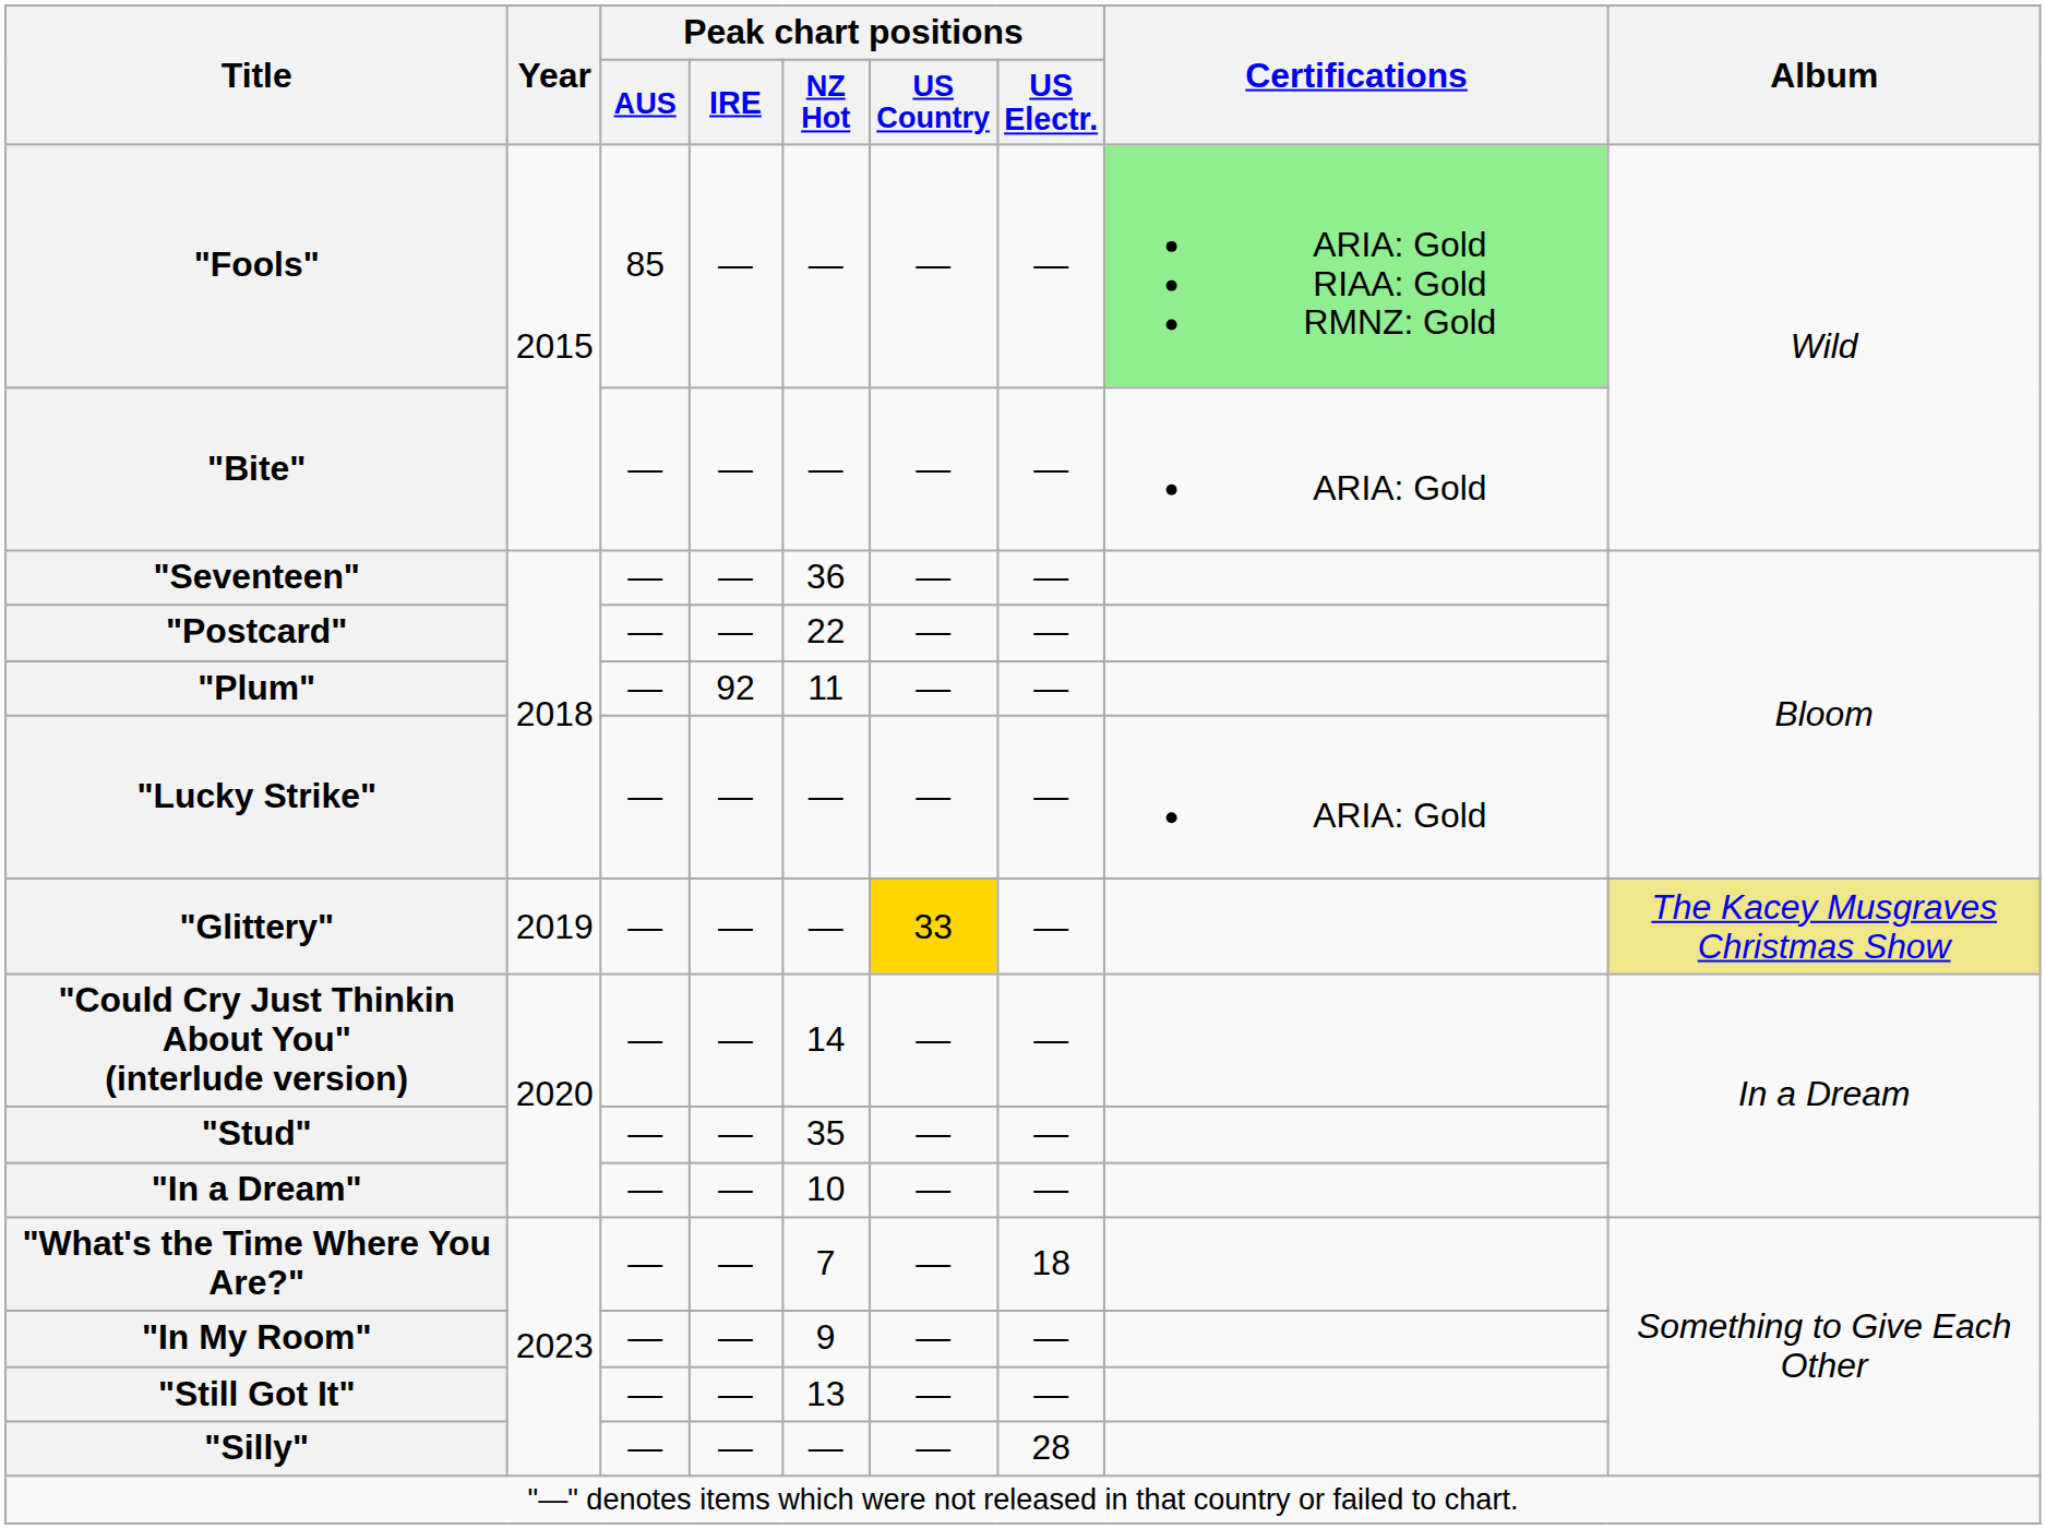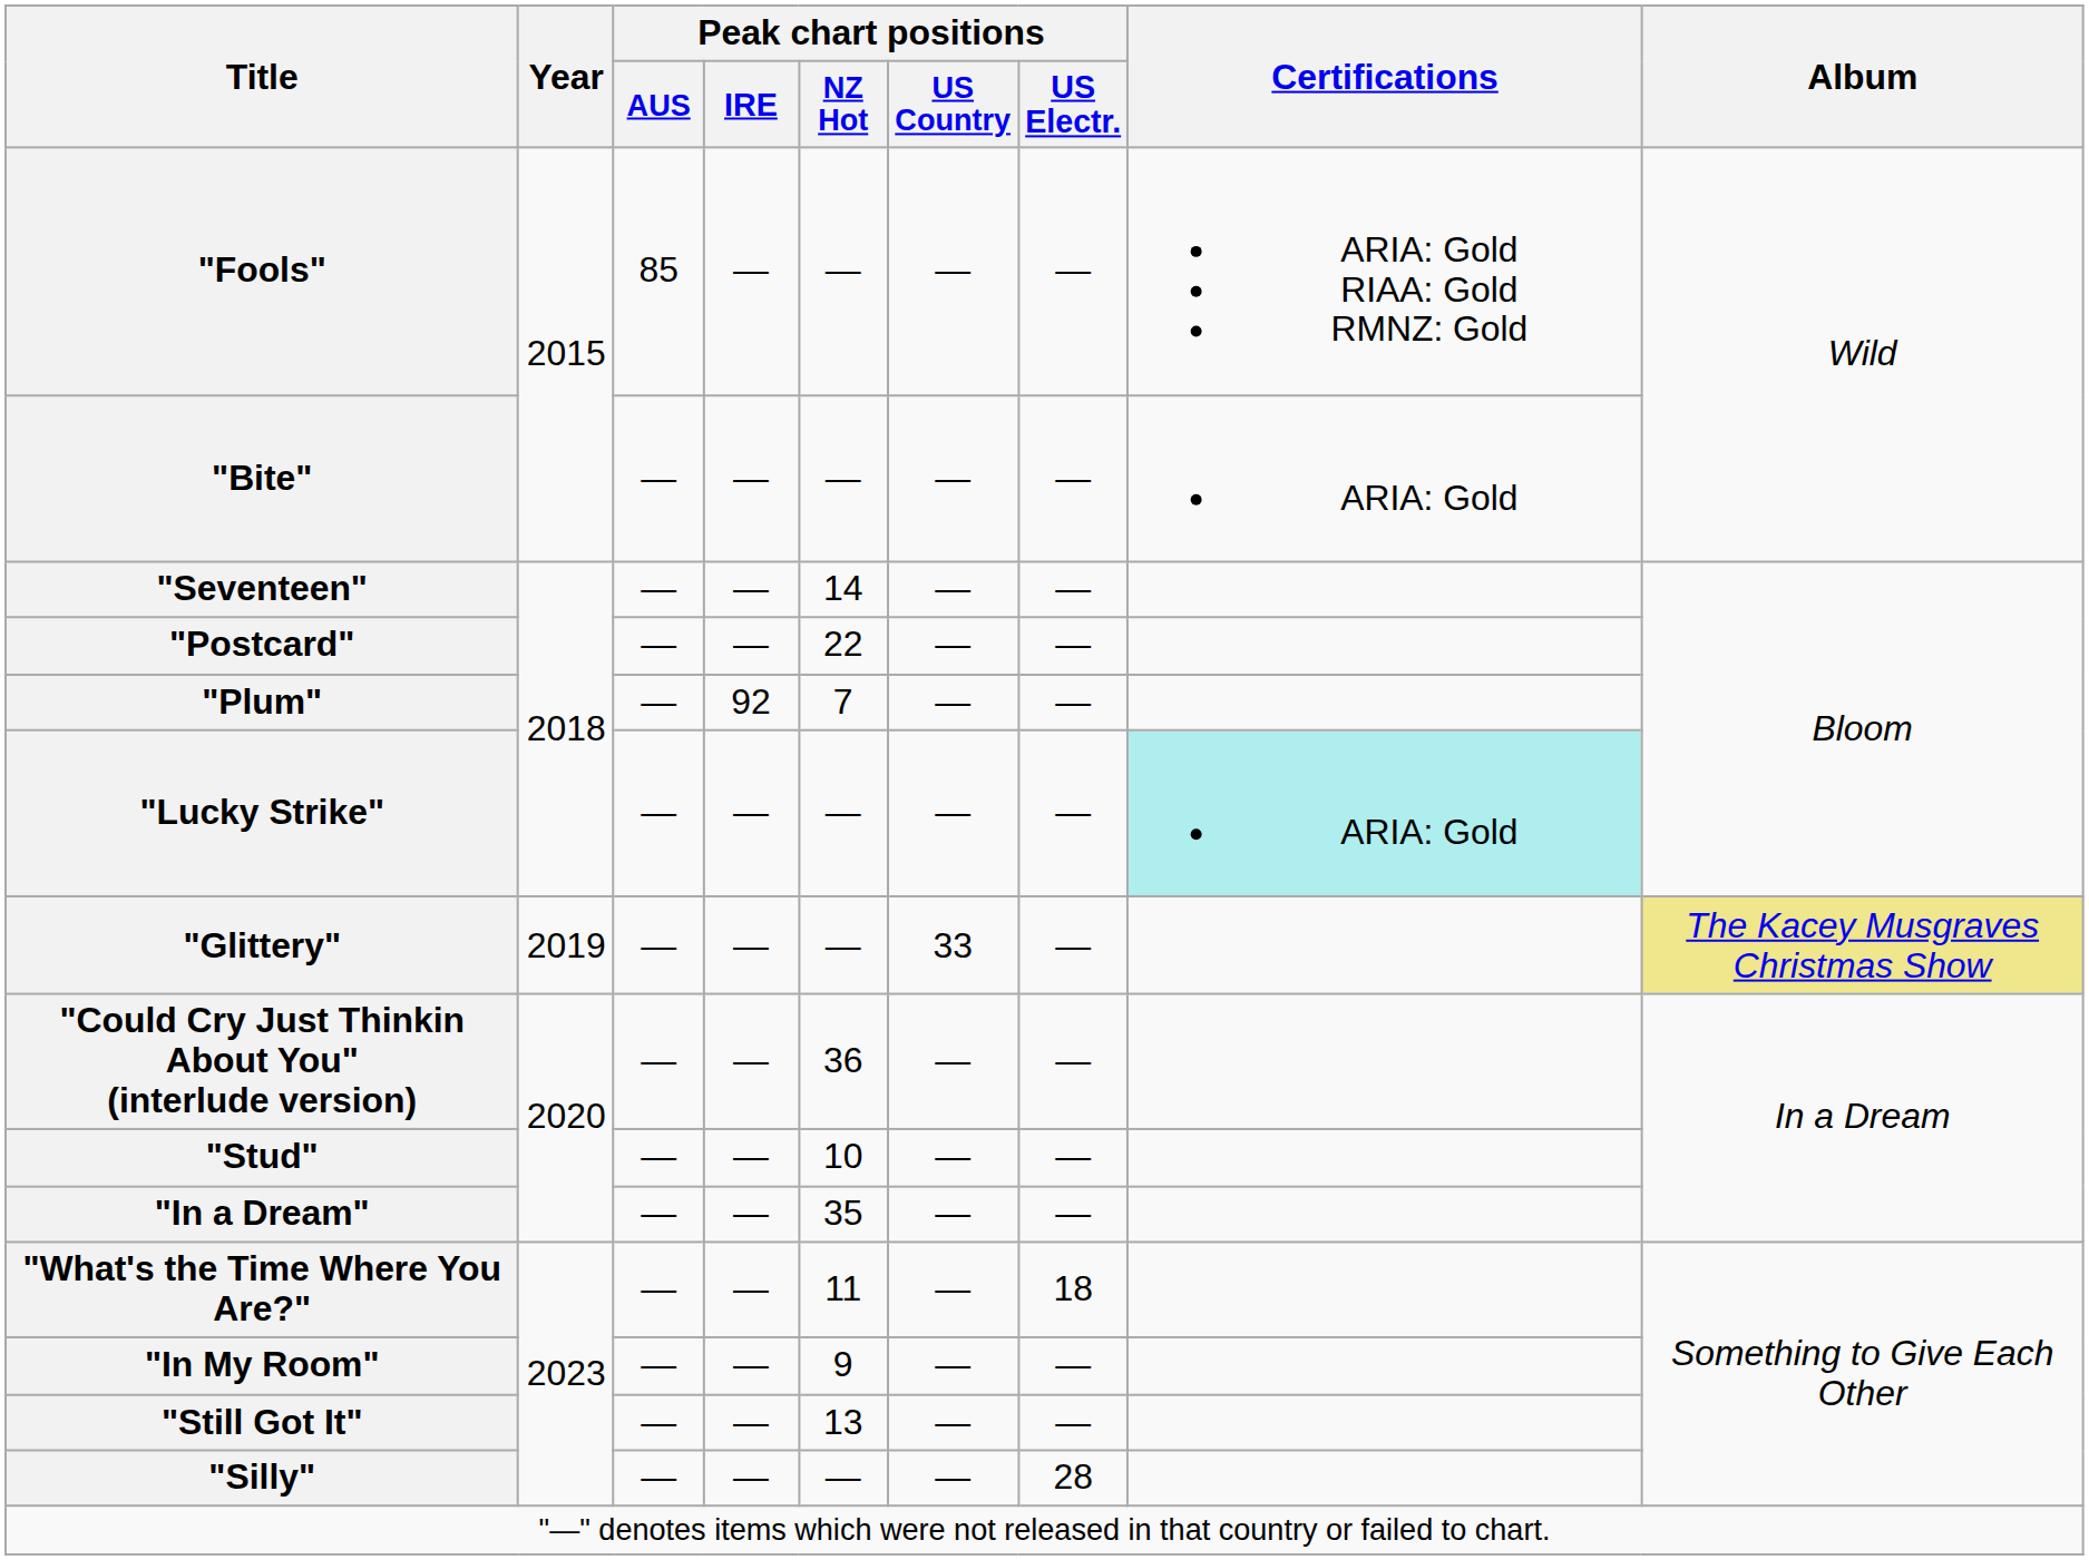"Fools" | Certifications: lightgreen background -> no background
"Seventeen" | Peak chart positions / NZ Hot: 36 -> 14
"Plum" | Peak chart positions / NZ Hot: 11 -> 7
"Lucky Strike" | Certifications: no background -> paleturquoise background
"Glittery" | Peak chart positions / US Country: gold background -> no background
"Could Cry Just Thinkin About You" (interlude version) | Peak chart positions / NZ Hot: 14 -> 36
"Stud" | Peak chart positions / NZ Hot: 35 -> 10
"In a Dream" | Peak chart positions / NZ Hot: 10 -> 35
"What's the Time Where You Are?" | Peak chart positions / NZ Hot: 7 -> 11
